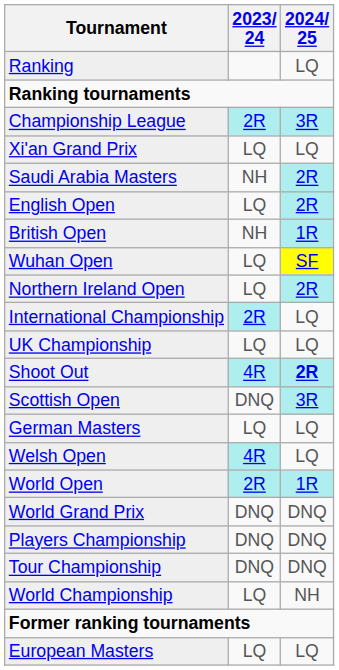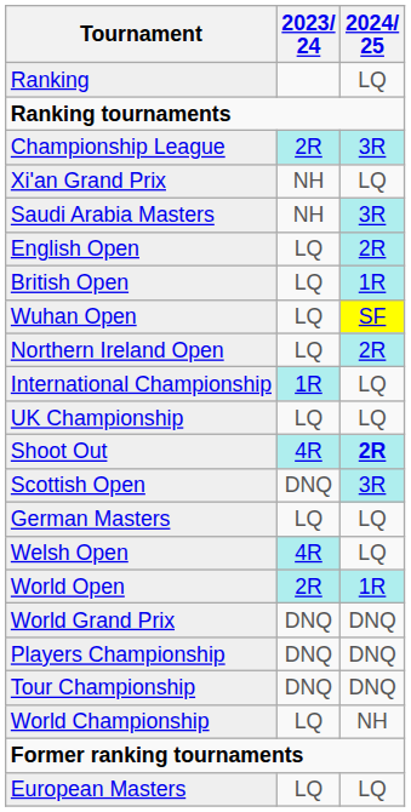Xi'an Grand Prix | 2023/ 24: LQ -> NH
Saudi Arabia Masters | 2024/ 25: 2R -> 3R
British Open | 2023/ 24: NH -> LQ
International Championship | 2023/ 24: 2R -> 1R
